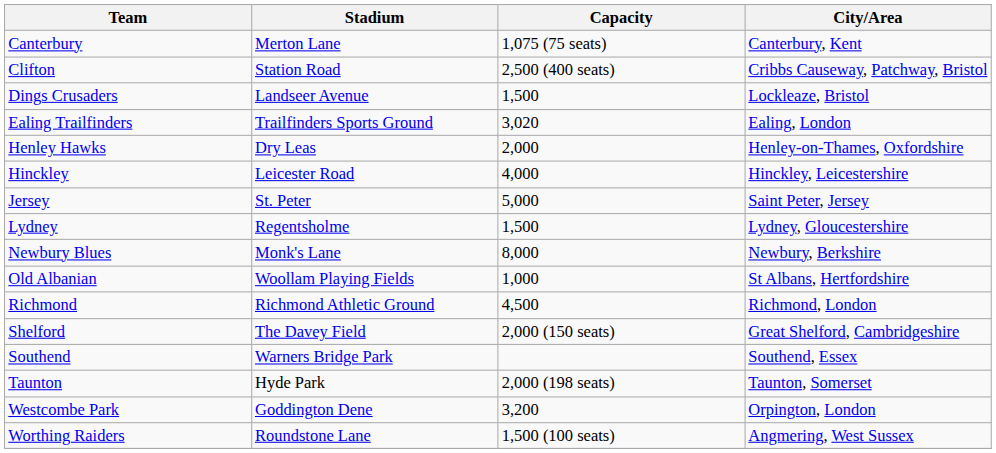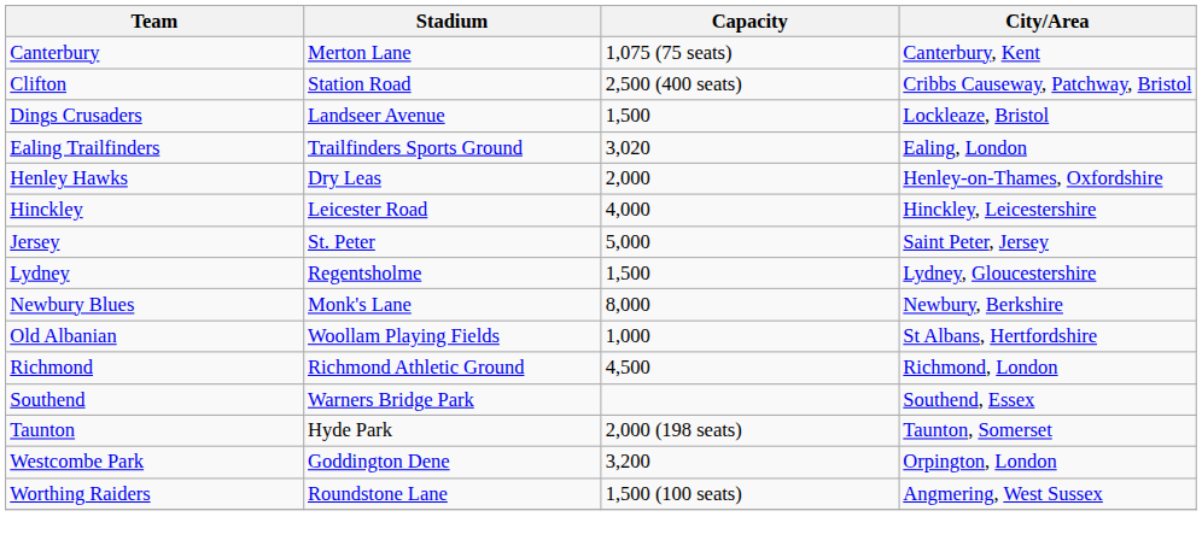- row: Shelford | The Davey Field | 2,000 (150 seats) | Great Shelford, Cambridgeshire
